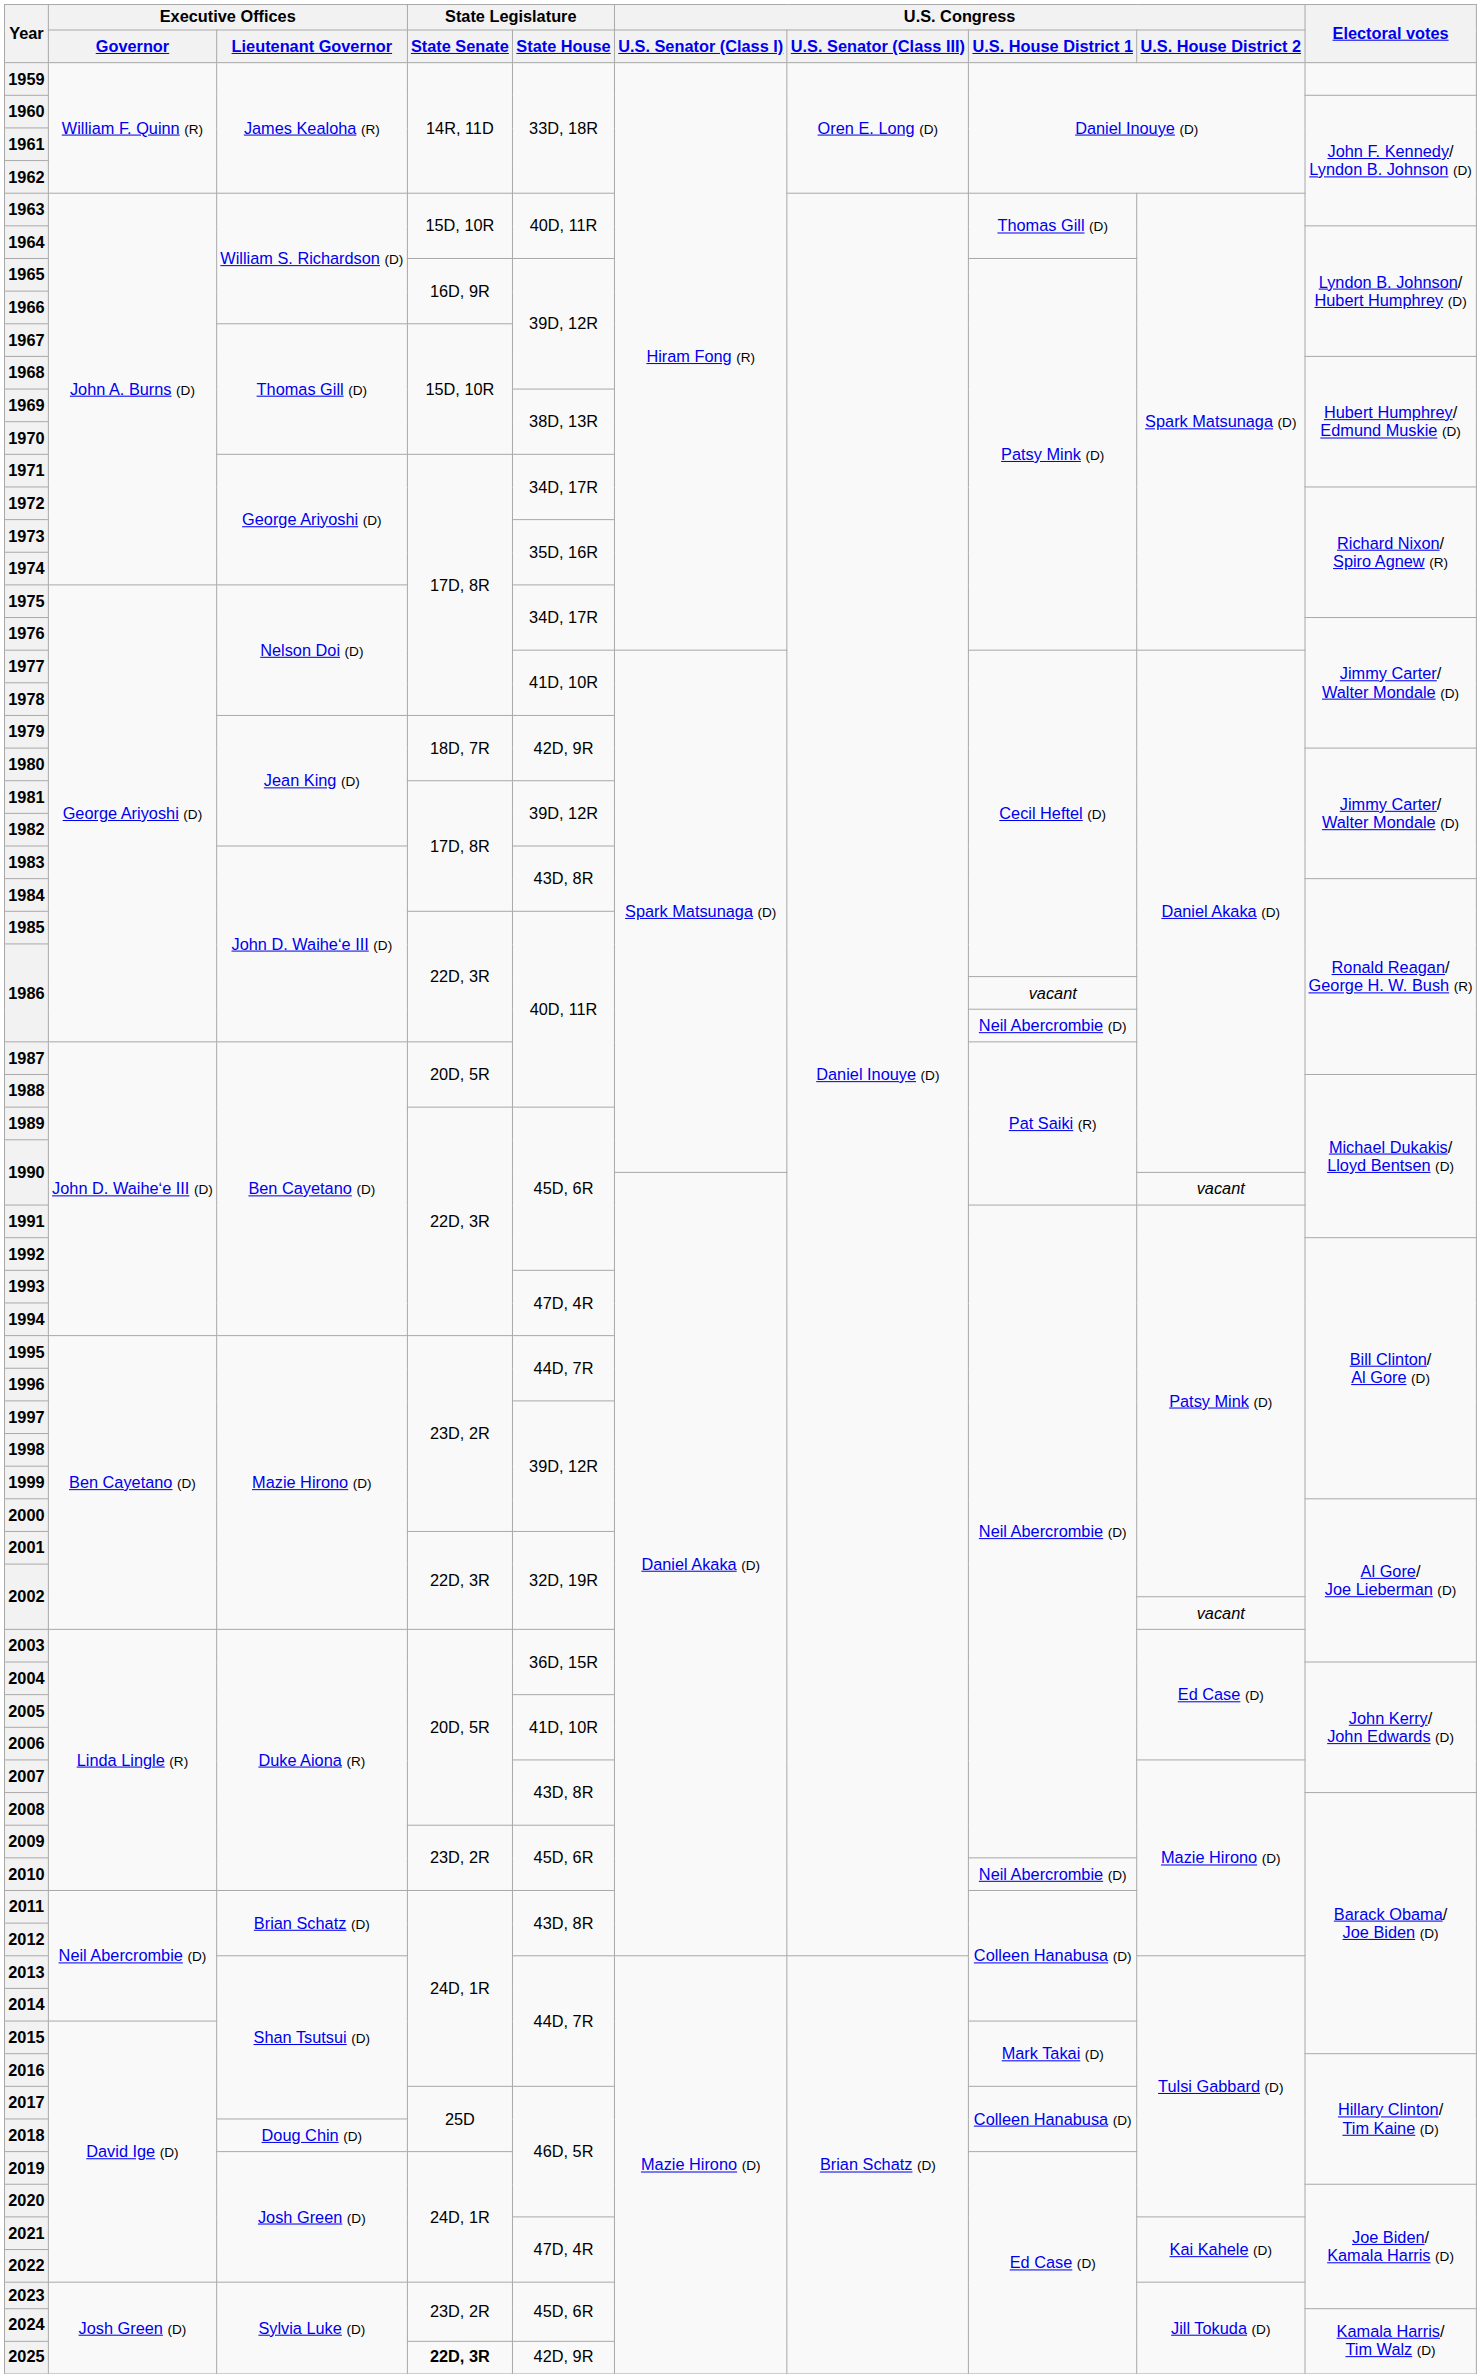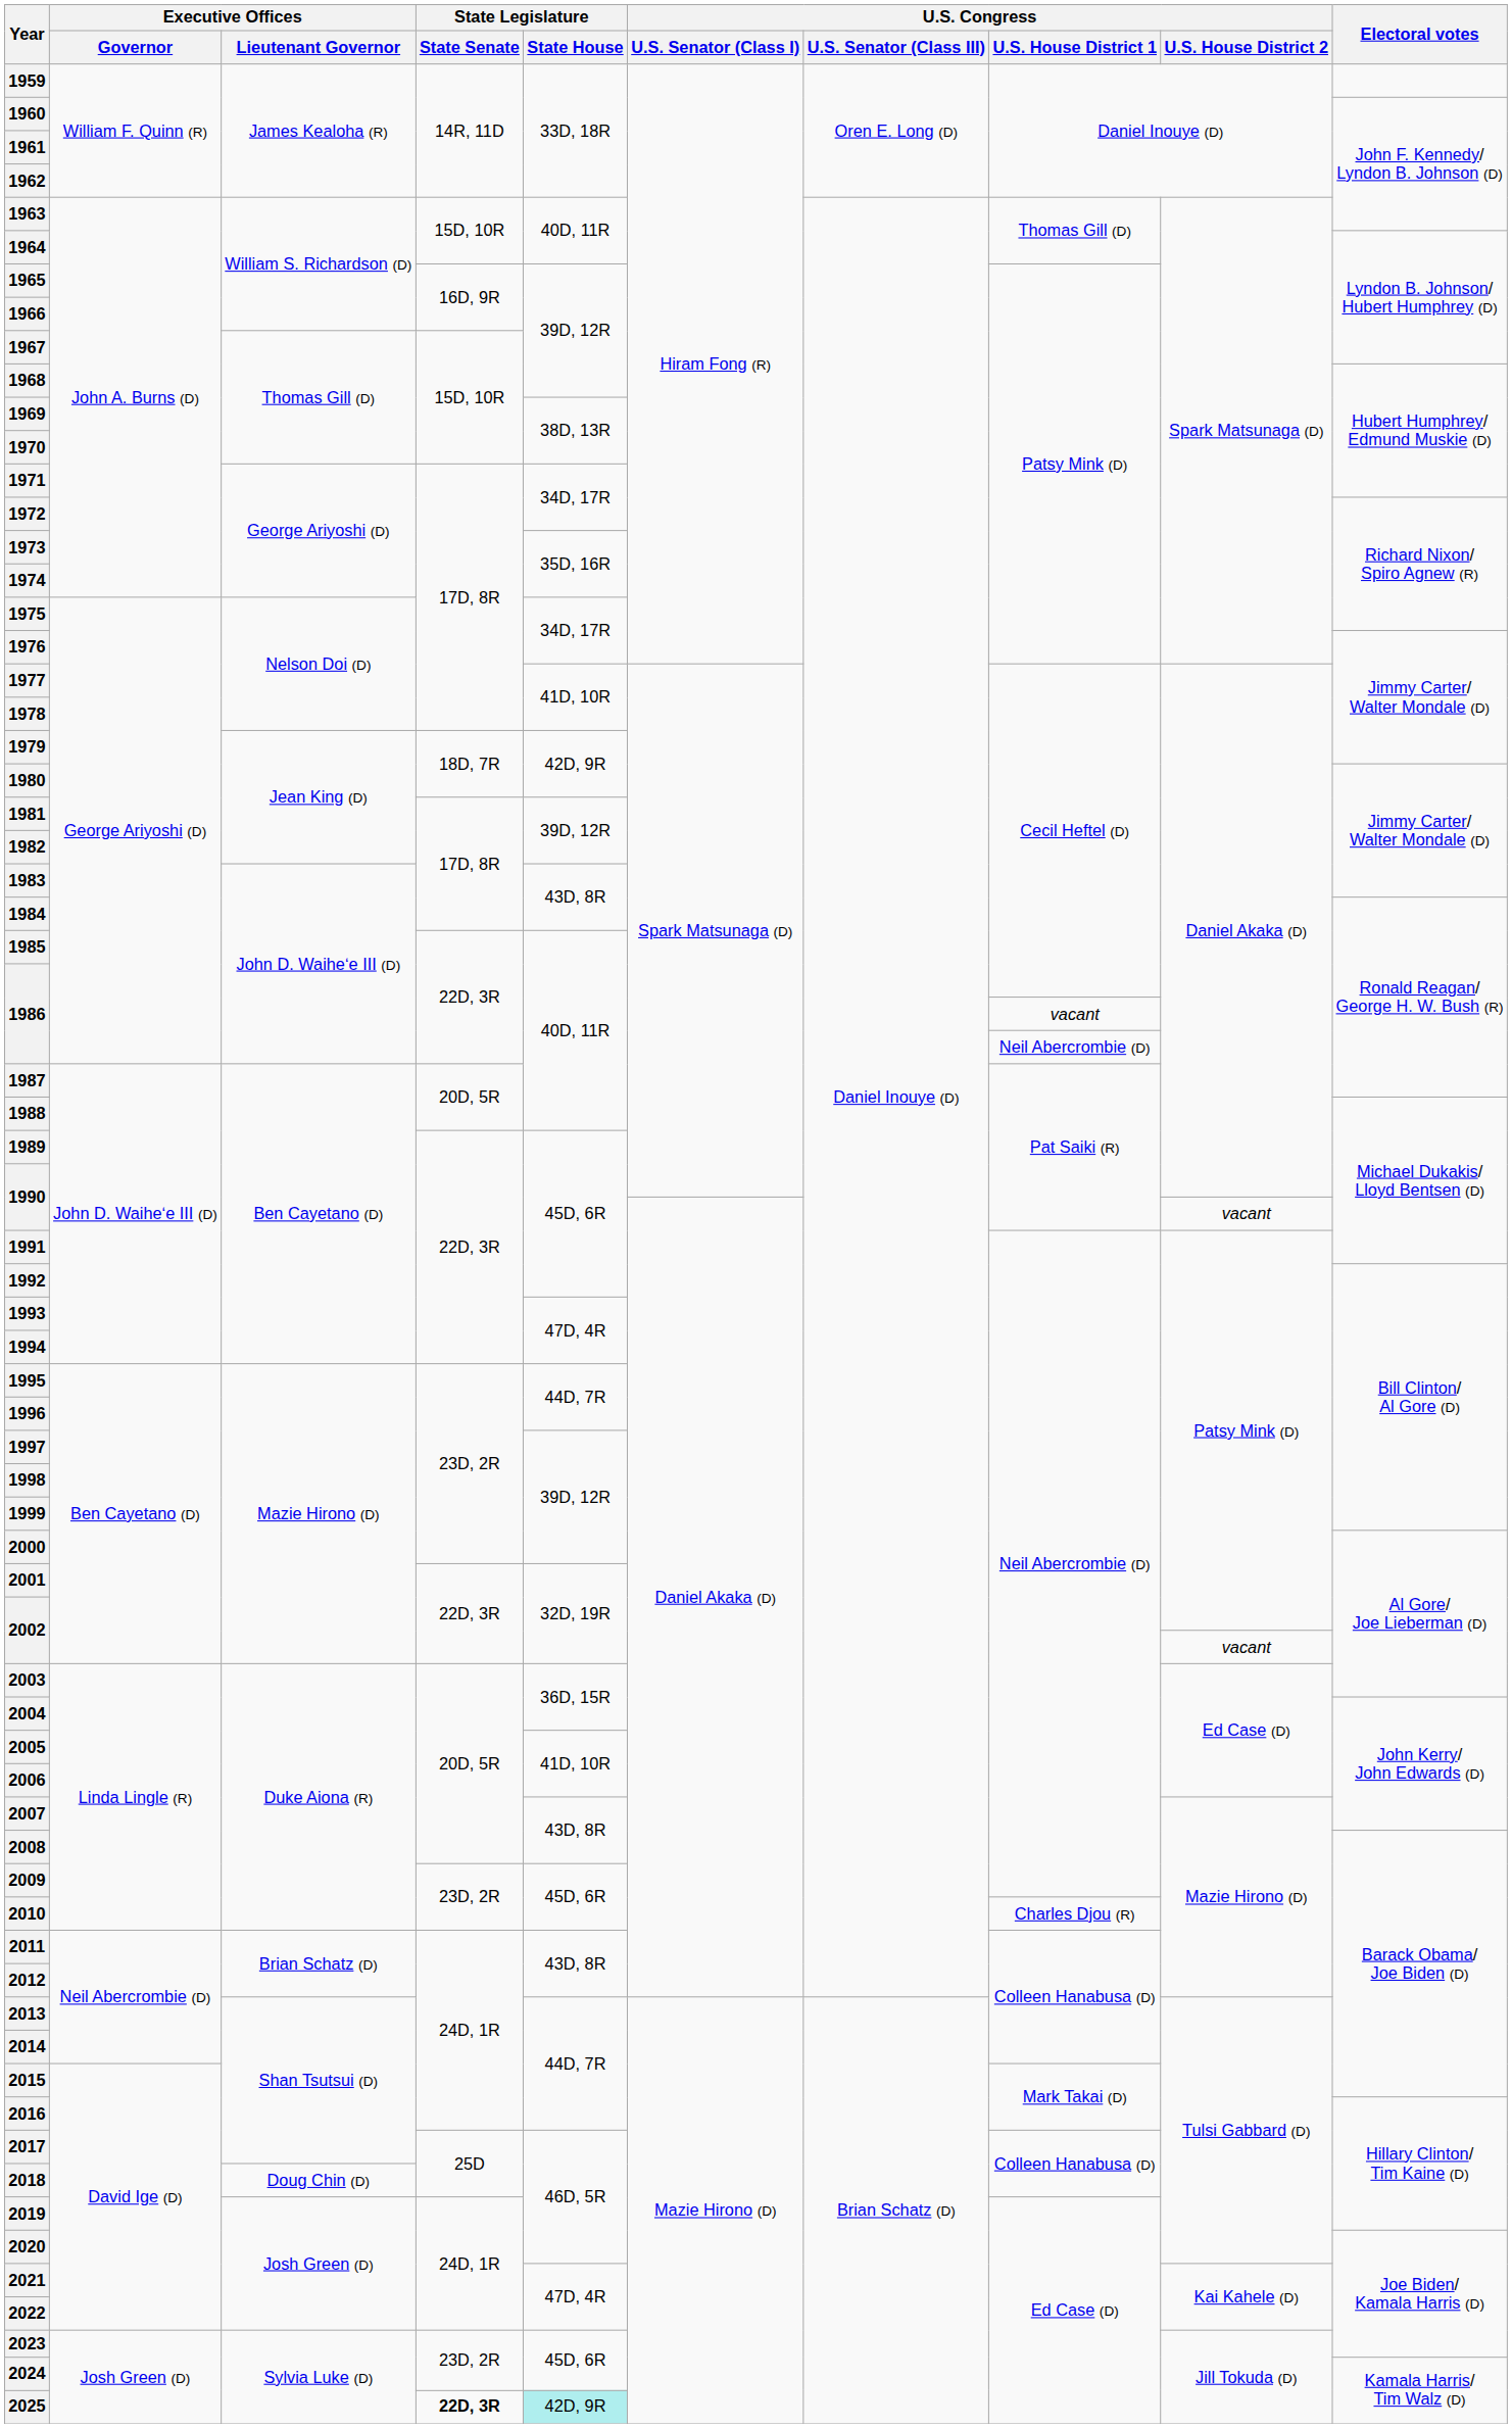2010 | U.S. Congress / U.S. House District 1: Neil Abercrombie (D) -> Charles Djou (R)
2025 | State Legislature / State House: no background -> paleturquoise background
